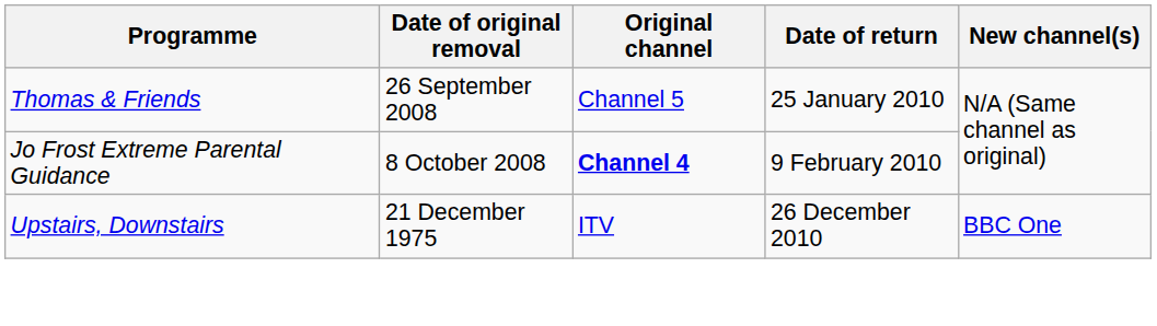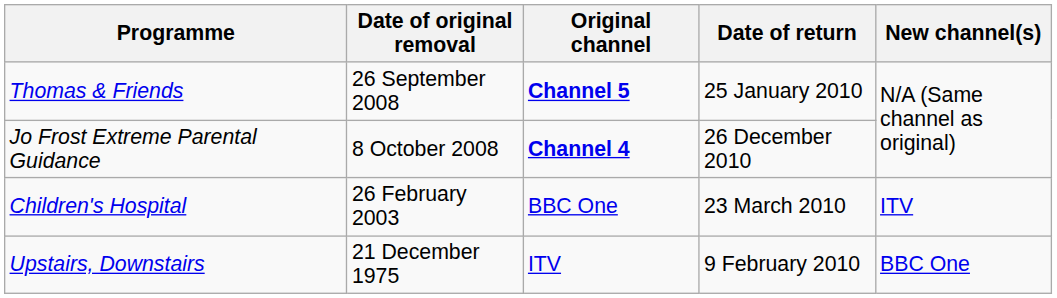Thomas & Friends | Original channel: normal -> bold
Jo Frost Extreme Parental Guidance | Date of return: 9 February 2010 -> 26 December 2010
+ row: Children's Hospital | 26 February 2003 | BBC One | 23 March 2010 | ITV
Upstairs, Downstairs | Date of return: 26 December 2010 -> 9 February 2010
